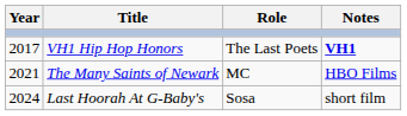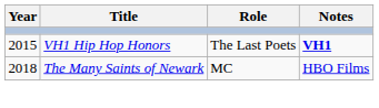VH1 Hip Hop Honors | Year: 2017 -> 2015
The Many Saints of Newark | Year: 2021 -> 2018
- row: 2024 | Last Hoorah At G-Baby's | Sosa | short film
